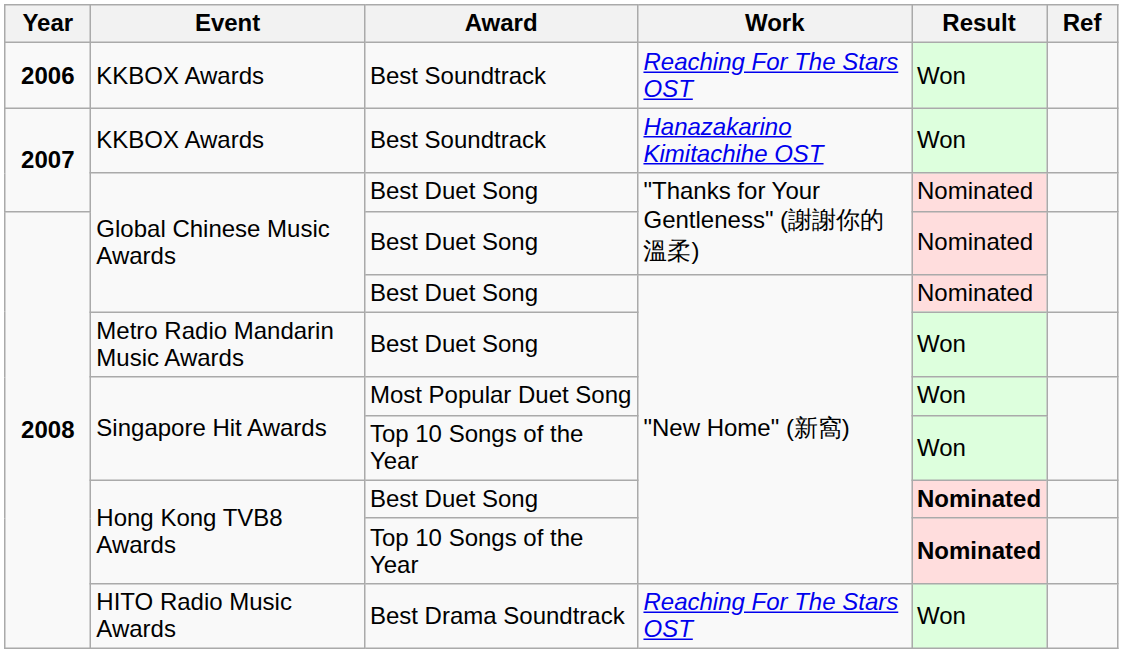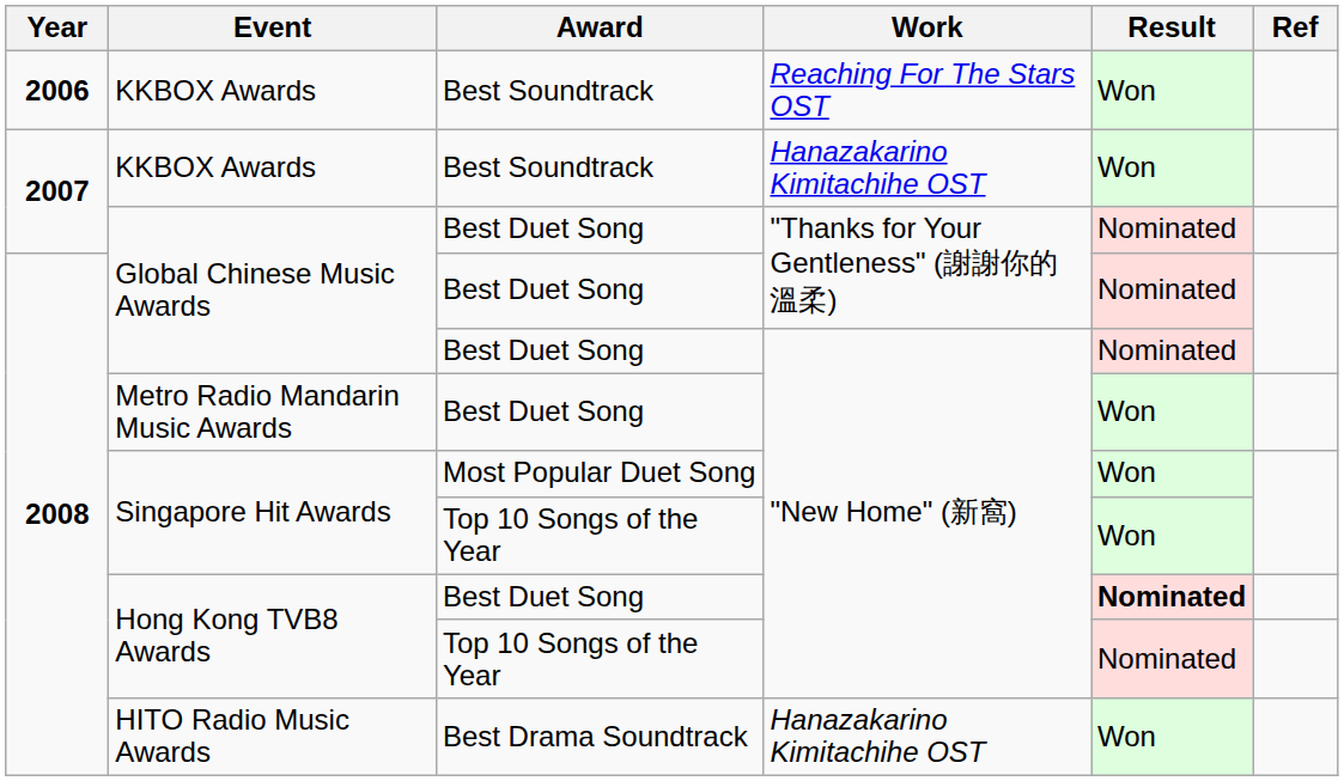Hong Kong TVB8 Awards / Top 10 Songs of the Year | Result: bold -> normal
HITO Radio Music Awards | Work: Reaching For The Stars OST -> Hanazakarino Kimitachihe OST
